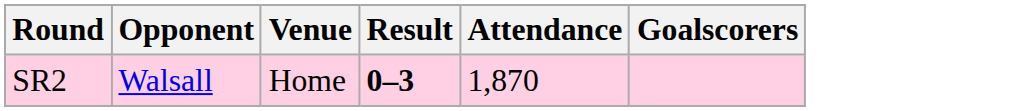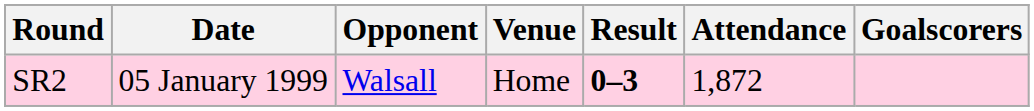+ column: Date | 05 January 1999
SR2 | Attendance: 1,870 -> 1,872
